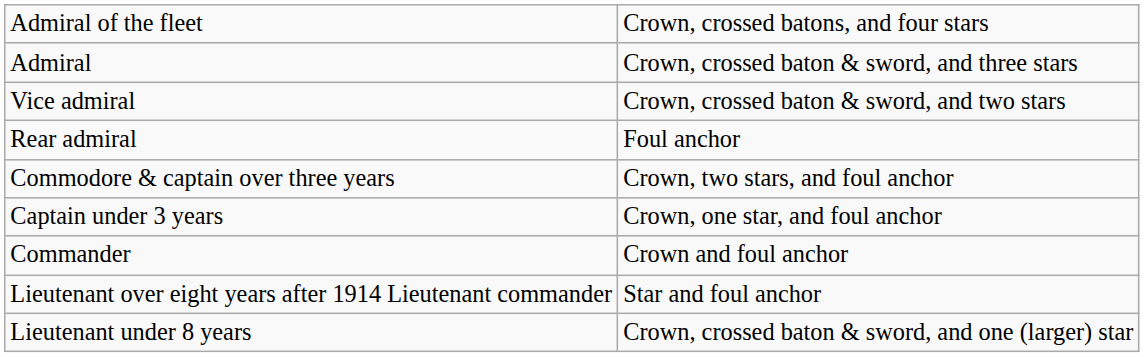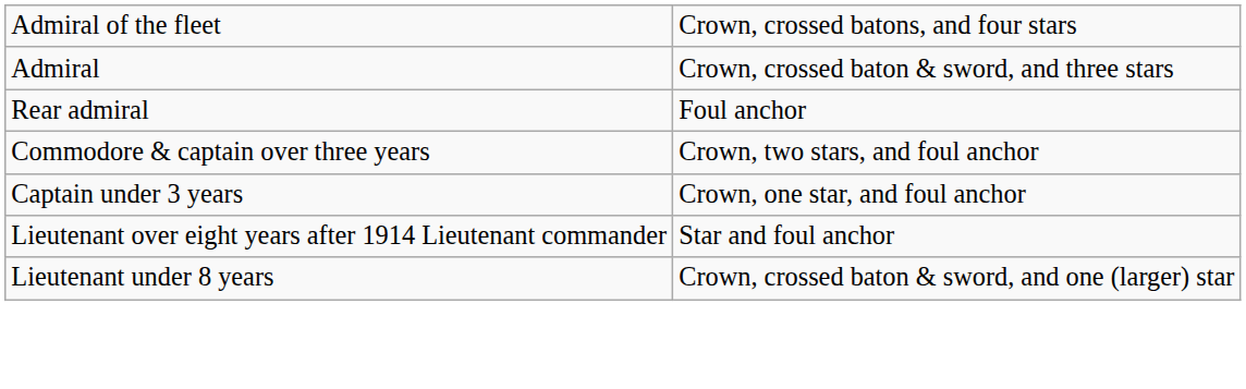- row: Vice admiral | Crown, crossed baton & sword, and two stars
- row: Commander | Crown and foul anchor
